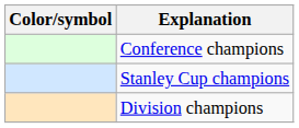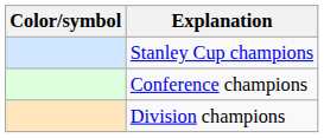rows swapped: Stanley Cup champions <-> Conference champions
